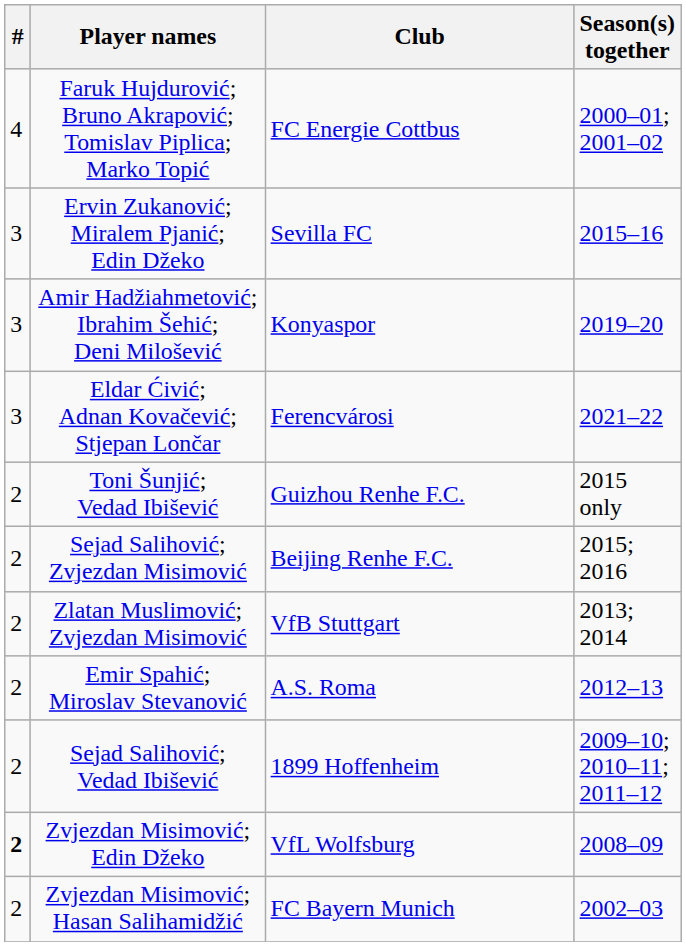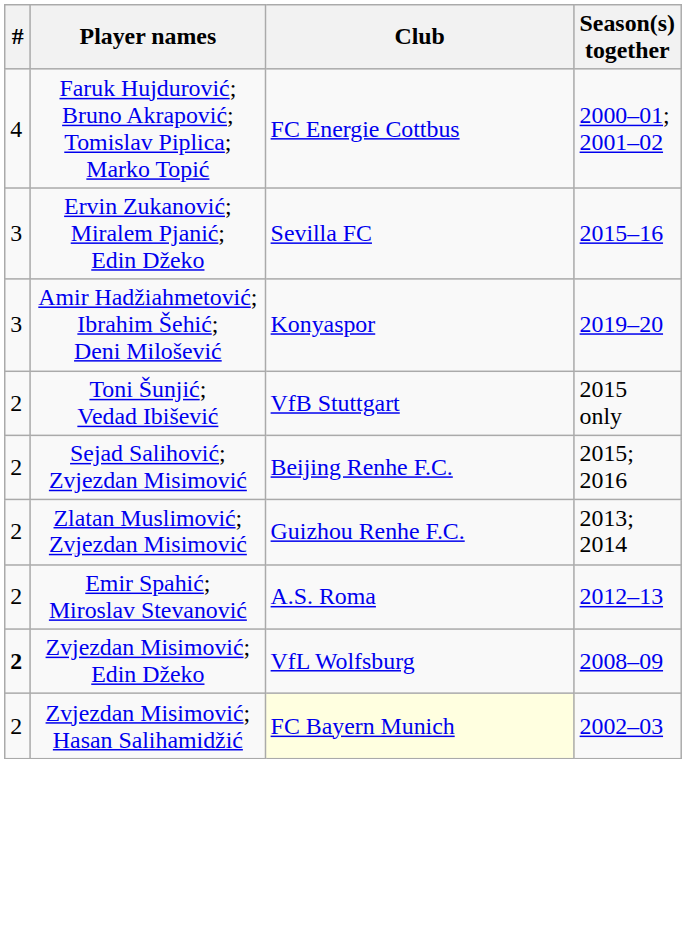- row: 3 | Eldar Ćivić; Adnan Kovačević; Stjepan Lončar | Ferencvárosi | 2021–22
Toni Šunjić; Vedad Ibišević | Club: Guizhou Renhe F.C. -> VfB Stuttgart
Zlatan Muslimović; Zvjezdan Misimović | Club: VfB Stuttgart -> Guizhou Renhe F.C.
- row: 2 | Sejad Salihović; Vedad Ibišević | 1899 Hoffenheim | 2009–10; 2010–11; 2011–12
Zvjezdan Misimović; Hasan Salihamidžić | Club: no background -> lightyellow background
